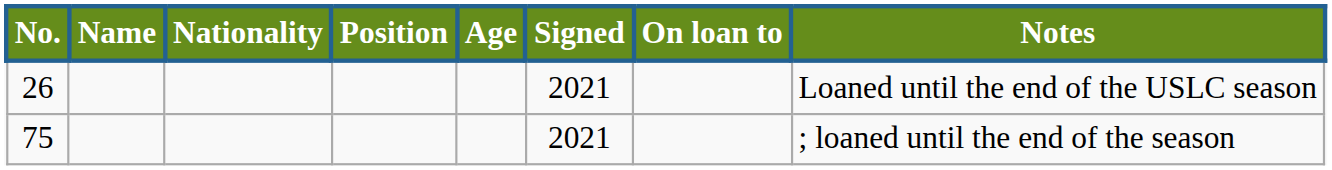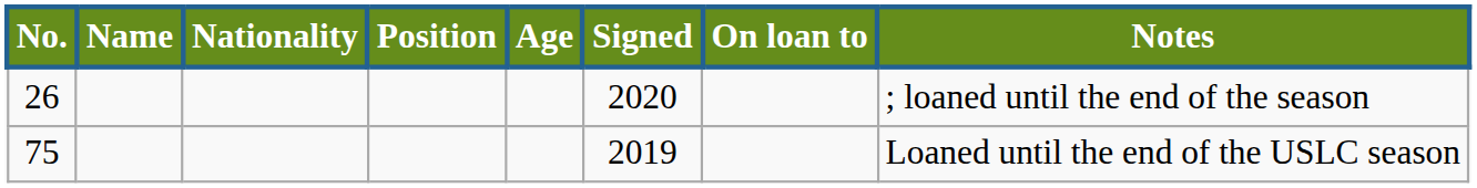26 | Signed: 2021 -> 2020
26 | Notes: Loaned until the end of the USLC season -> ; loaned until the end of the season
75 | Signed: 2021 -> 2019
75 | Notes: ; loaned until the end of the season -> Loaned until the end of the USLC season
